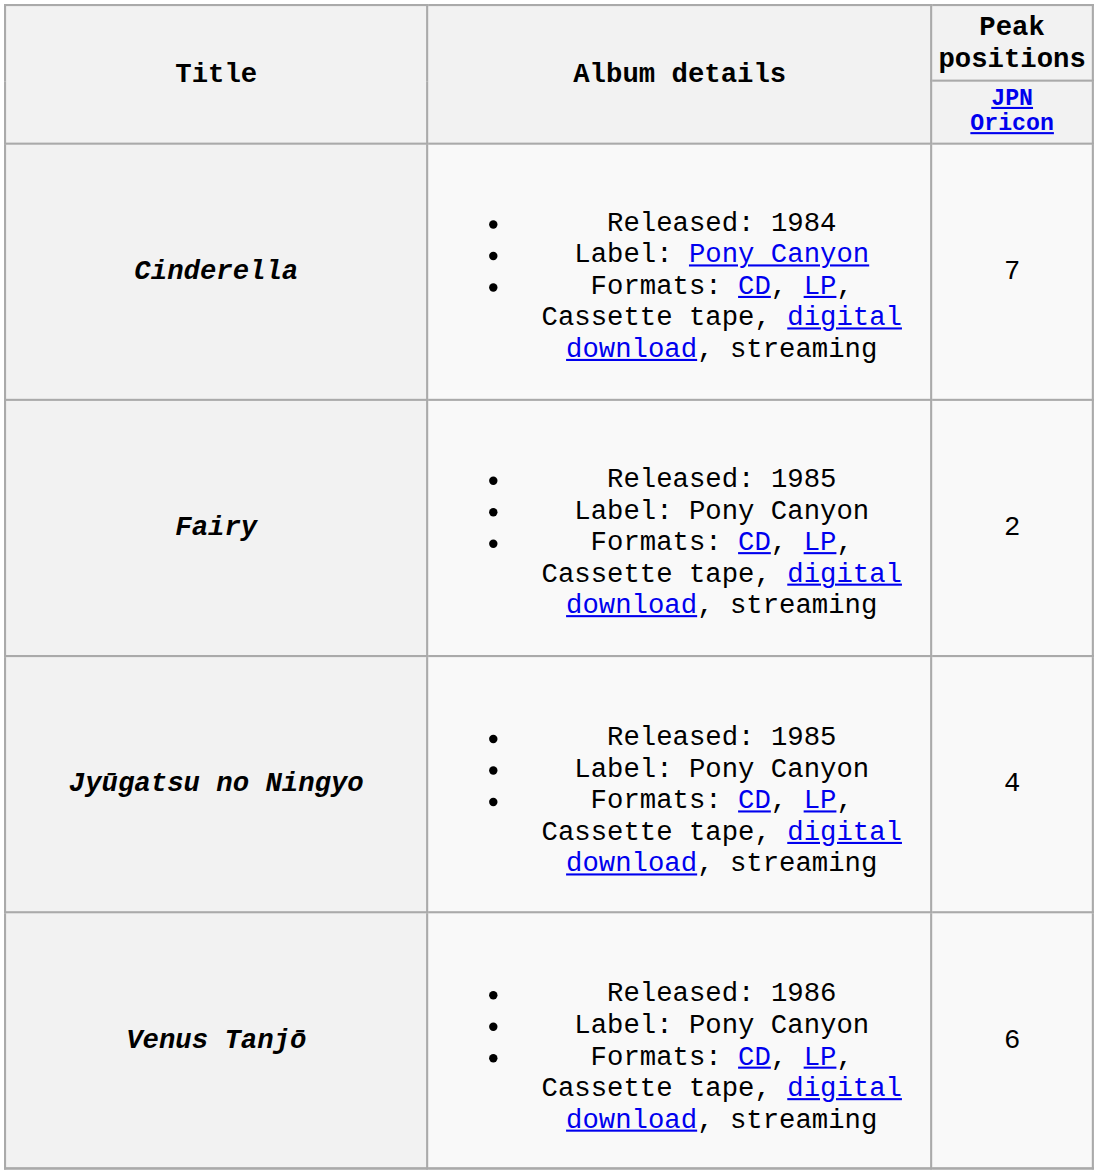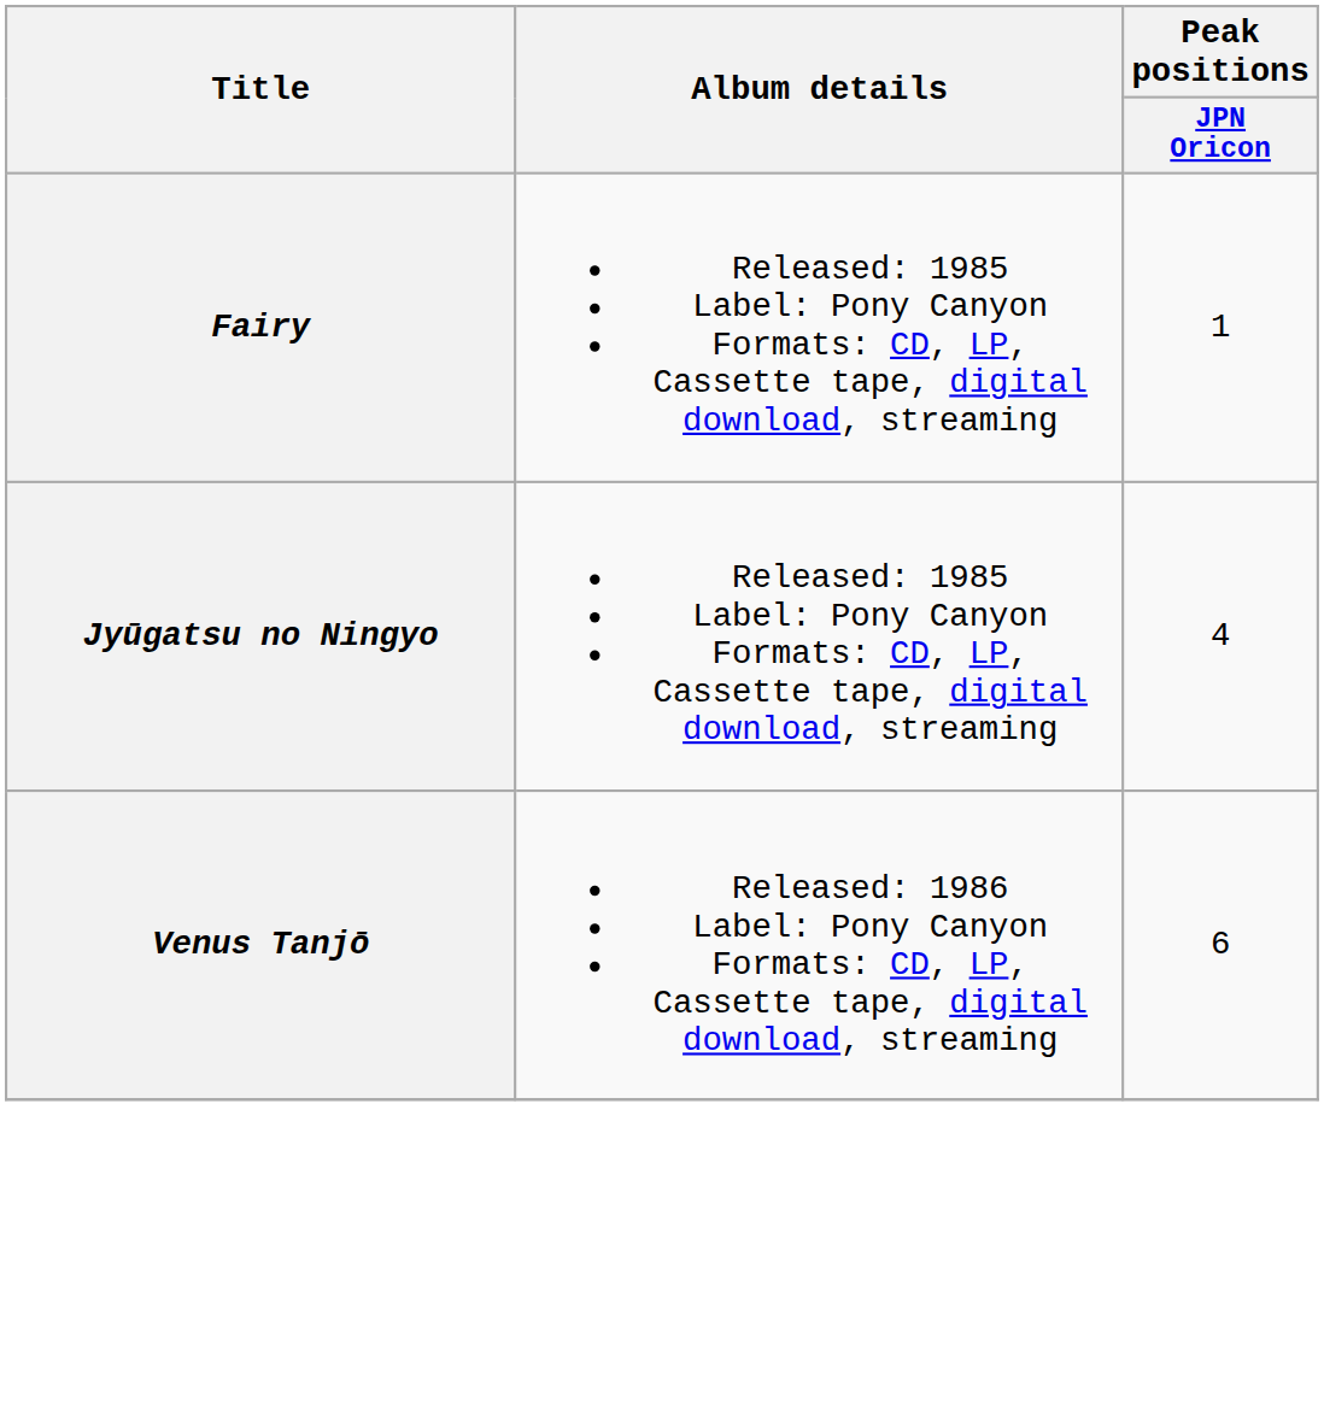- row: Cinderella | Released: 1984 Label: Pony Canyon Formats: CD, LP, Cassette tape, digital download, streaming | 7
Fairy | Peak positions / JPN Oricon: 2 -> 1
